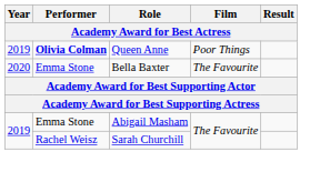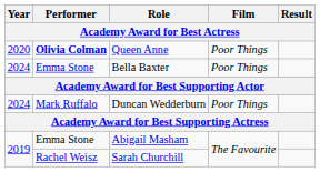Queen Anne | Year: 2019 -> 2020
Bella Baxter | Year: 2020 -> 2024
Bella Baxter | Film: The Favourite -> Poor Things
+ row: 2024 | Mark Ruffalo | Duncan Wedderburn | Poor Things
